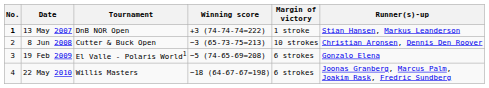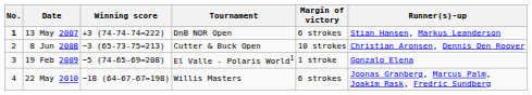columns swapped: Tournament <-> Winning score
13 May 2007 | Margin of victory: 1 stroke -> 6 strokes
19 Feb 2009 | Margin of victory: 6 strokes -> 1 stroke
